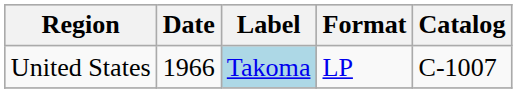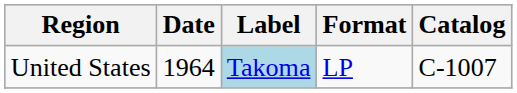United States | Date: 1966 -> 1964
